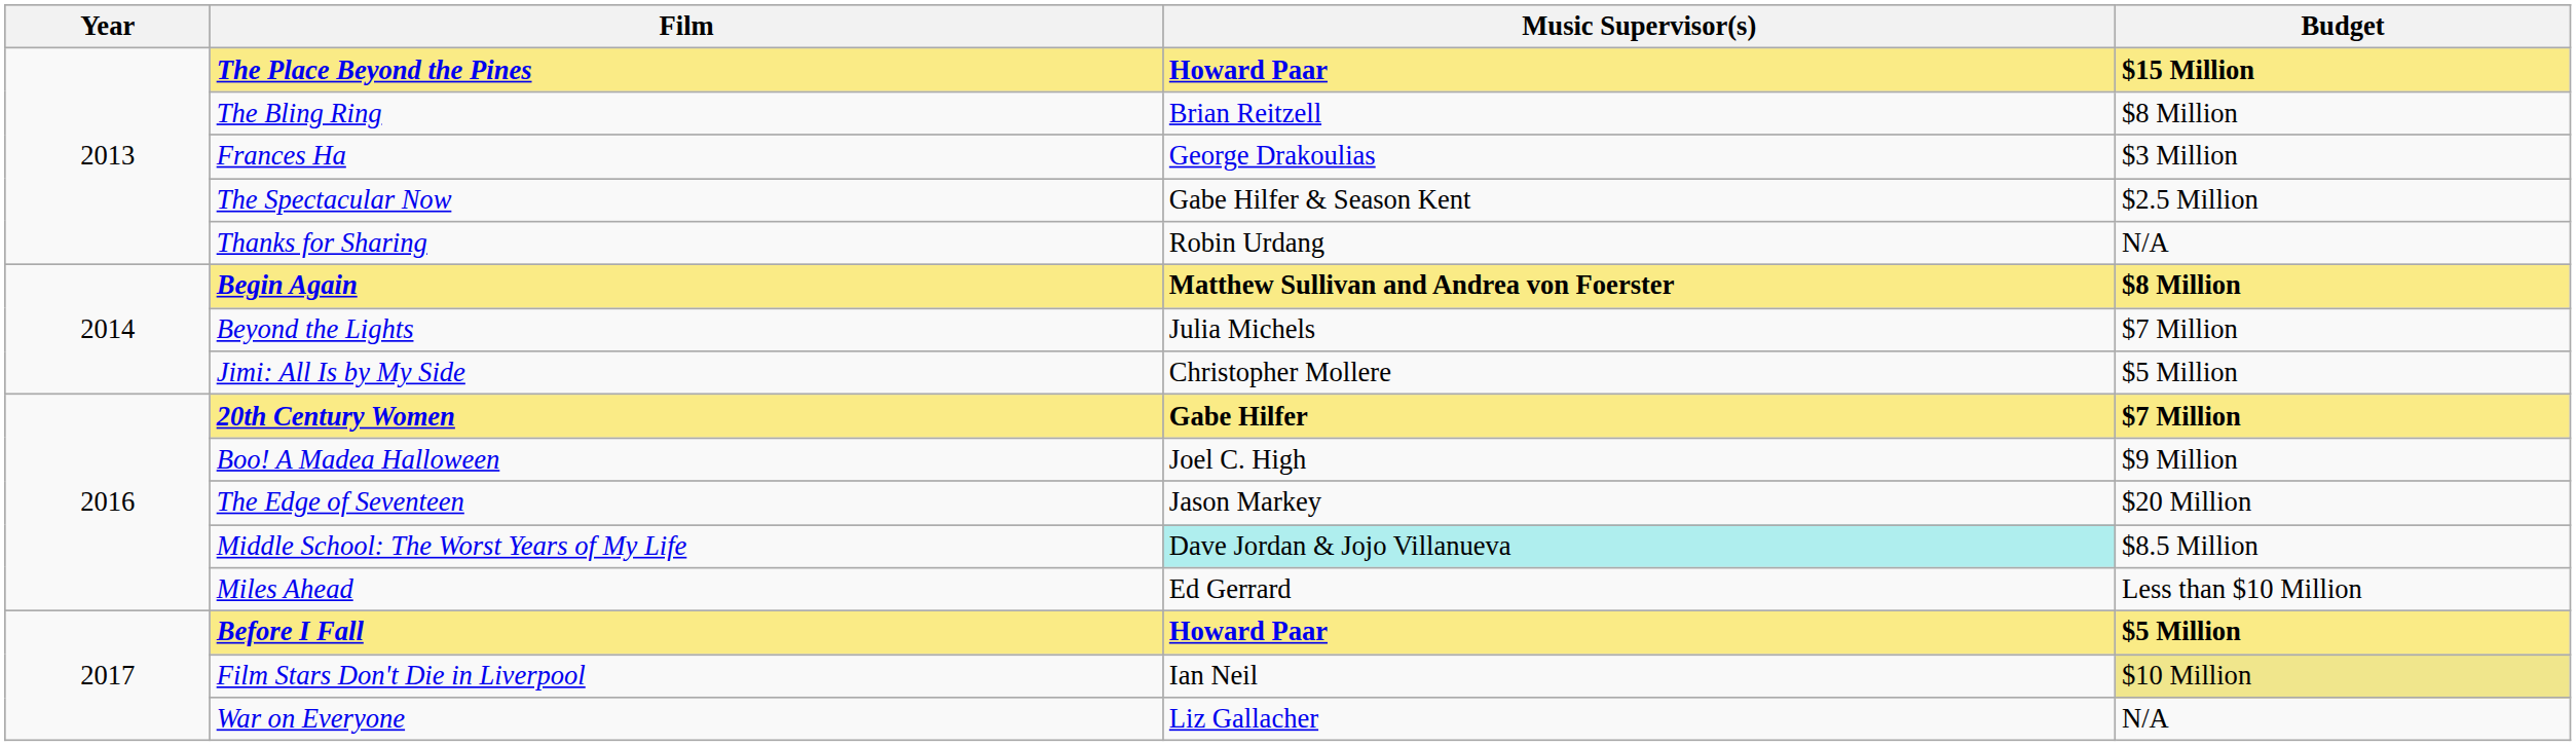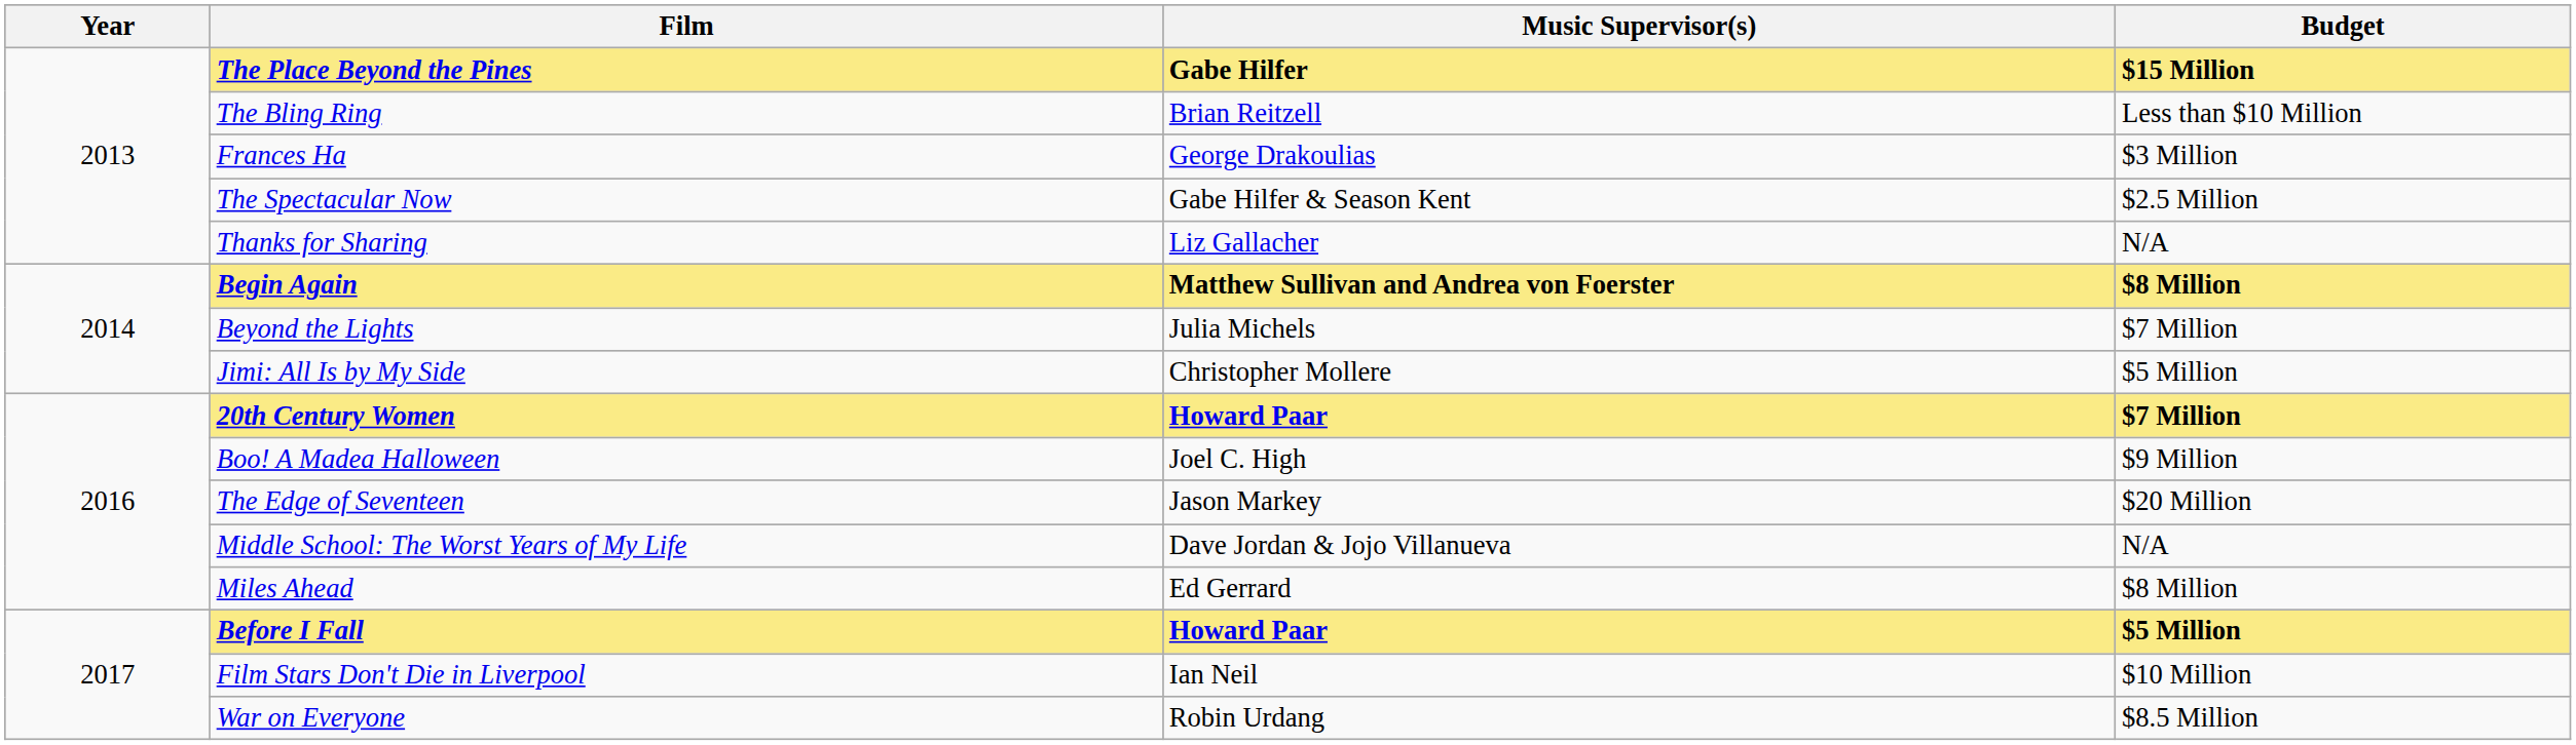The Place Beyond the Pines | Music Supervisor(s): Howard Paar -> Gabe Hilfer
The Bling Ring | Budget: $8 Million -> Less than $10 Million
Thanks for Sharing | Music Supervisor(s): Robin Urdang -> Liz Gallacher
20th Century Women | Music Supervisor(s): Gabe Hilfer -> Howard Paar
Middle School: The Worst Years of My Life | Music Supervisor(s): paleturquoise background -> no background
Middle School: The Worst Years of My Life | Budget: $8.5 Million -> N/A
Miles Ahead | Budget: Less than $10 Million -> $8 Million
Film Stars Don't Die in Liverpool | Budget: khaki background -> no background
War on Everyone | Music Supervisor(s): Liz Gallacher -> Robin Urdang
War on Everyone | Budget: N/A -> $8.5 Million
